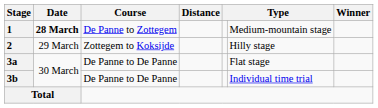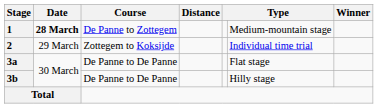2 | column 6: Hilly stage -> Individual time trial
3b | column 6: Individual time trial -> Hilly stage
